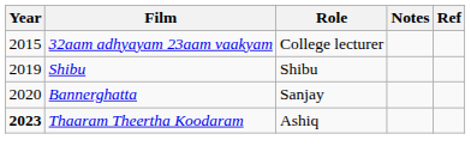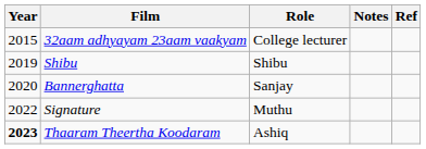+ row: 2022 | Signature | Muthu
